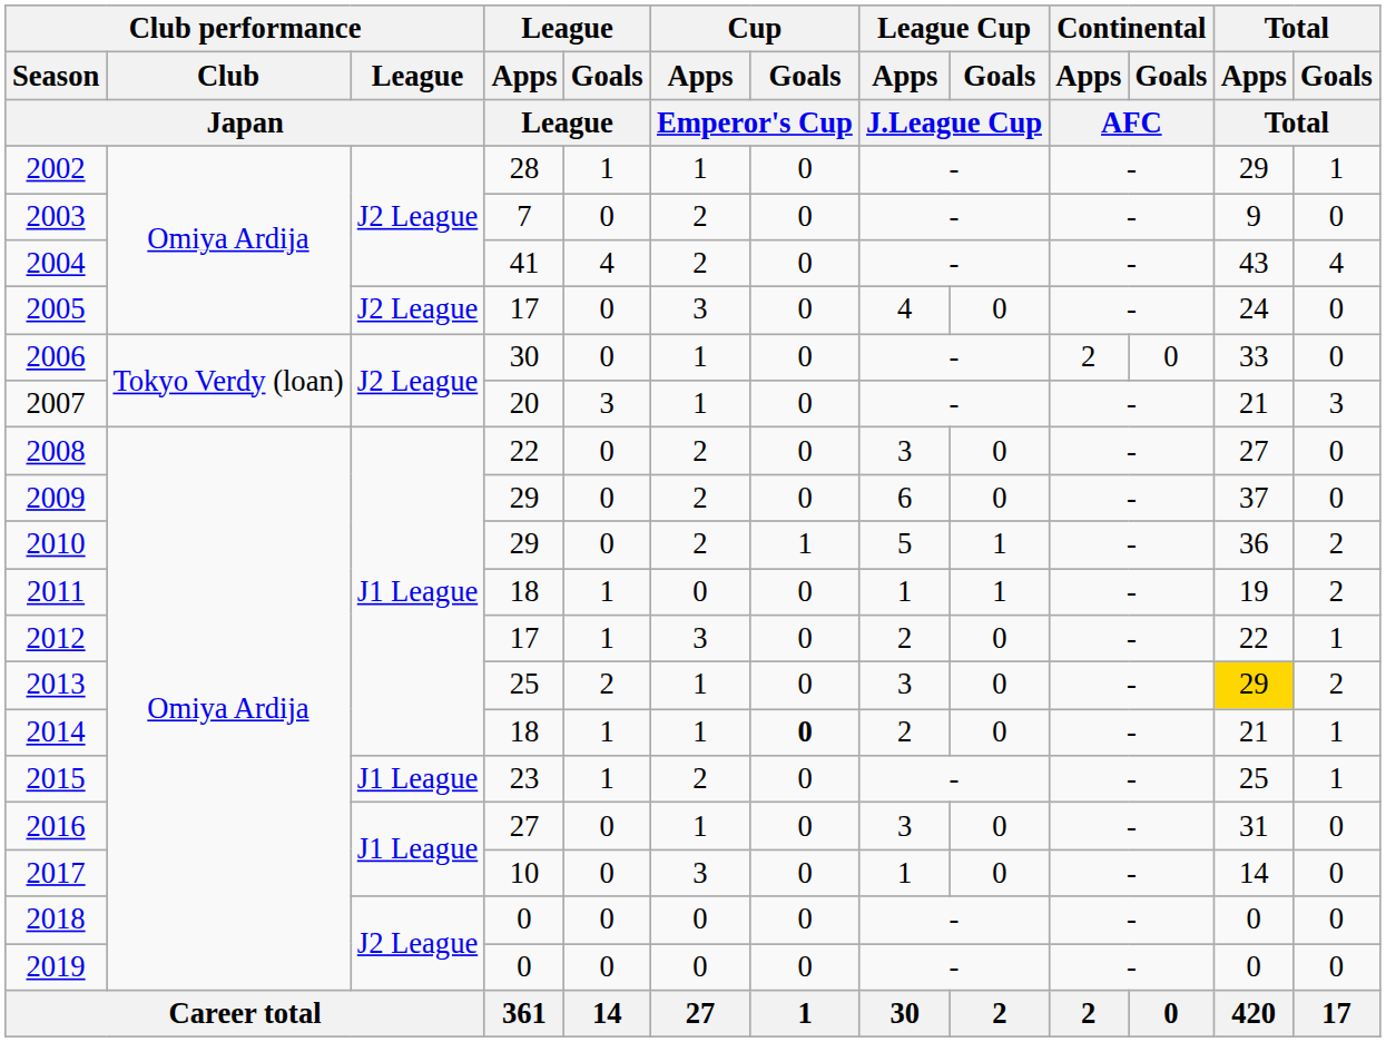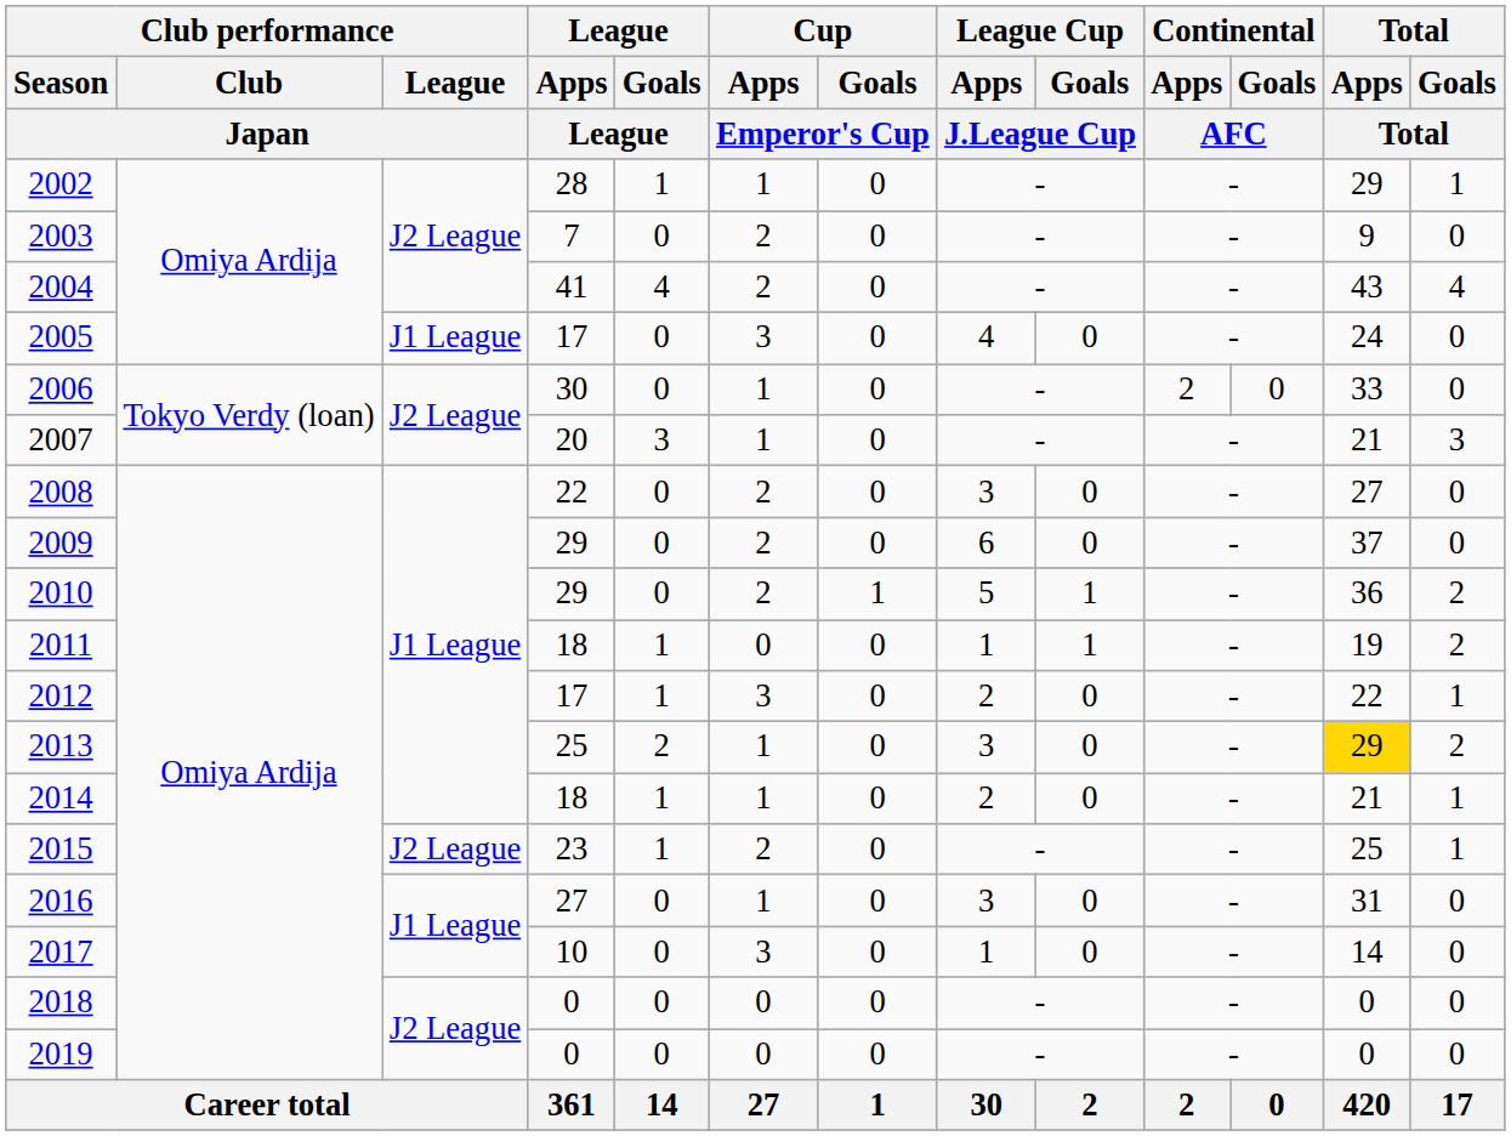2005 | Club performance / League / Japan: J2 League -> J1 League
2014 | Cup / Goals / Emperor's Cup: bold -> normal
2015 | Club performance / League / Japan: J1 League -> J2 League
